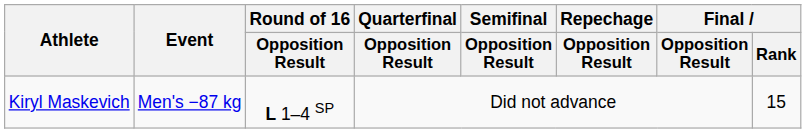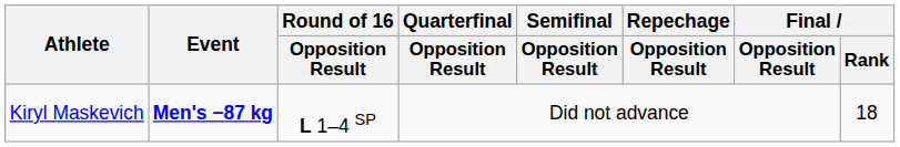Kiryl Maskevich | Event: normal -> bold
Kiryl Maskevich | Final / Rank: 15 -> 18
